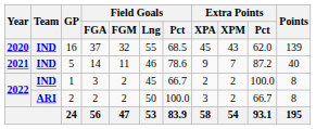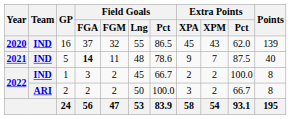16 | Field Goals / Pct: 68.5 -> 86.5
5 | Field Goals / FGA: normal -> bold
5 | Field Goals / Lng: 46 -> 48
5 | Extra Points / Pct: 87.2 -> 87.5
